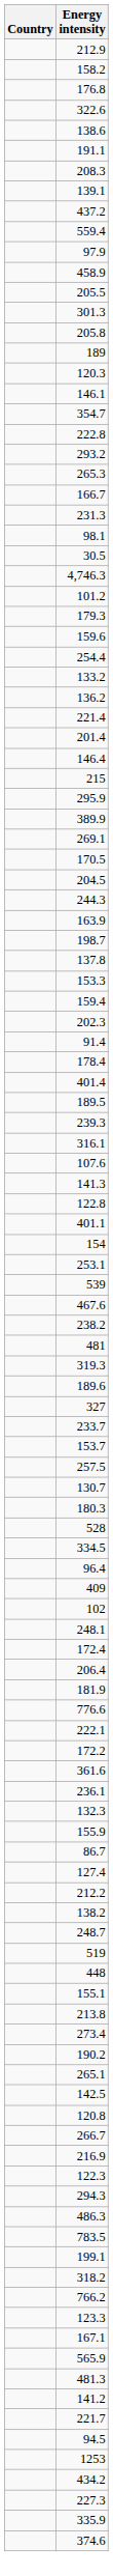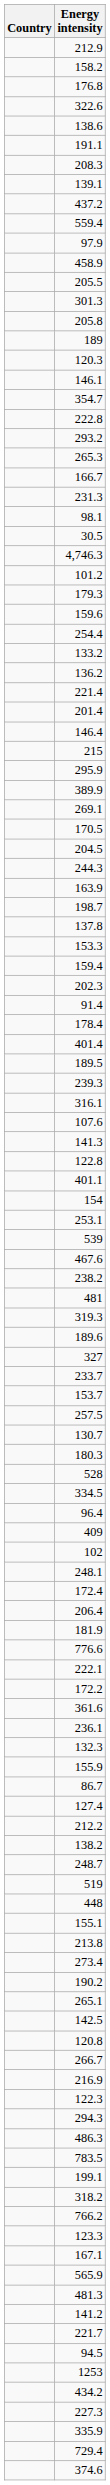+ row: 729.4
